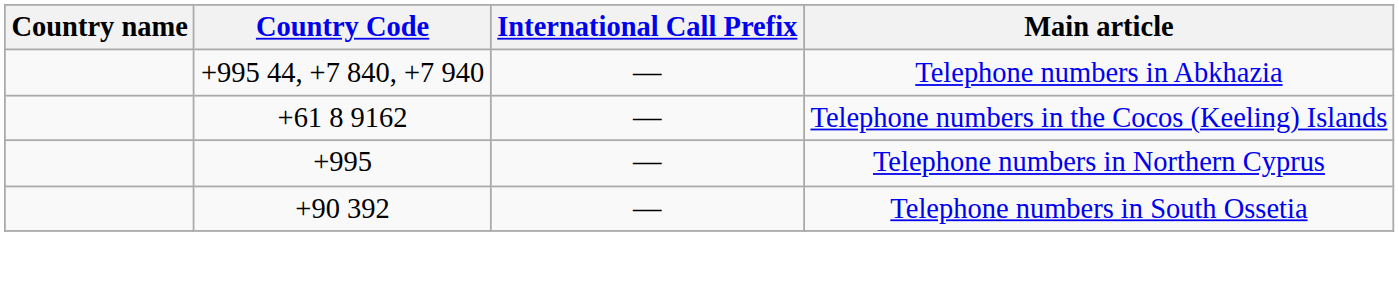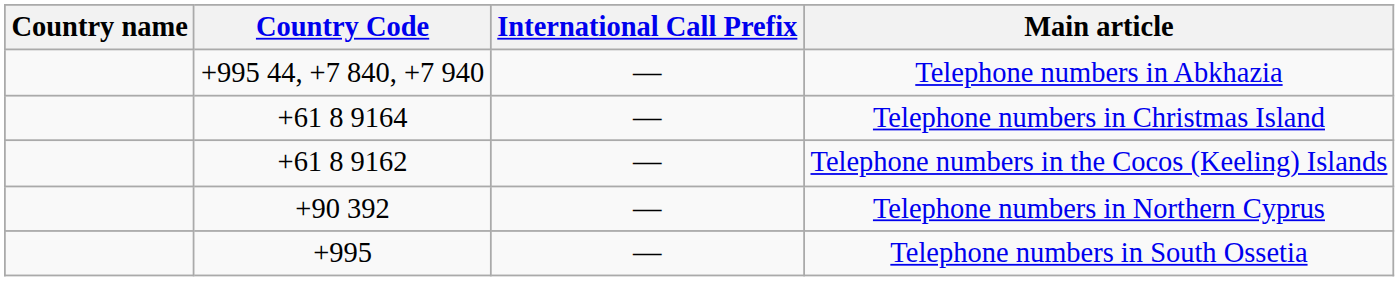+ row: +61 8 9164 | — | Telephone numbers in Christmas Island
Telephone numbers in Northern Cyprus | Country Code: +995 -> +90 392
Telephone numbers in South Ossetia | Country Code: +90 392 -> +995
